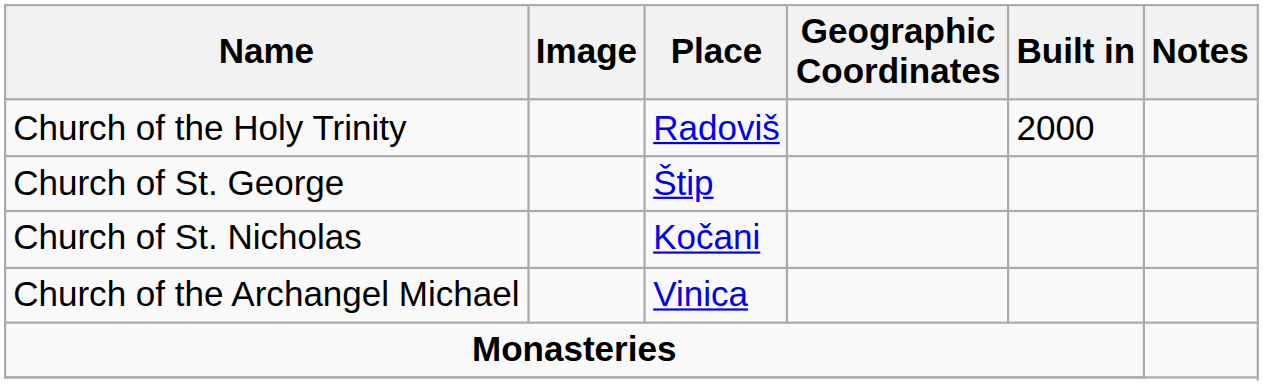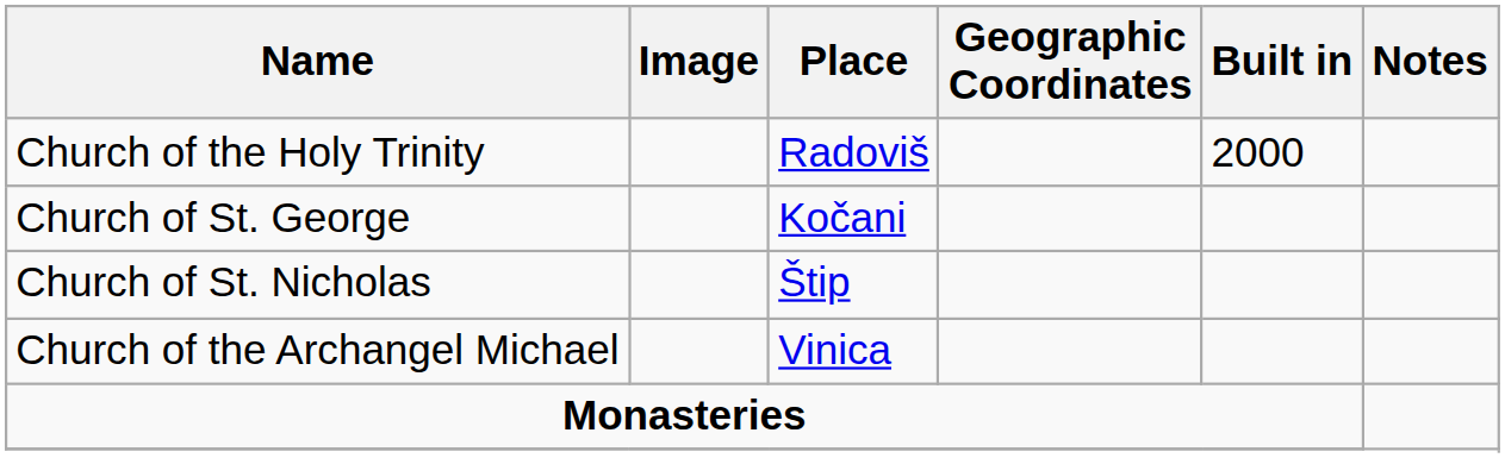Church of St. George | Place: Štip -> Kočani
Church of St. Nicholas | Place: Kočani -> Štip
